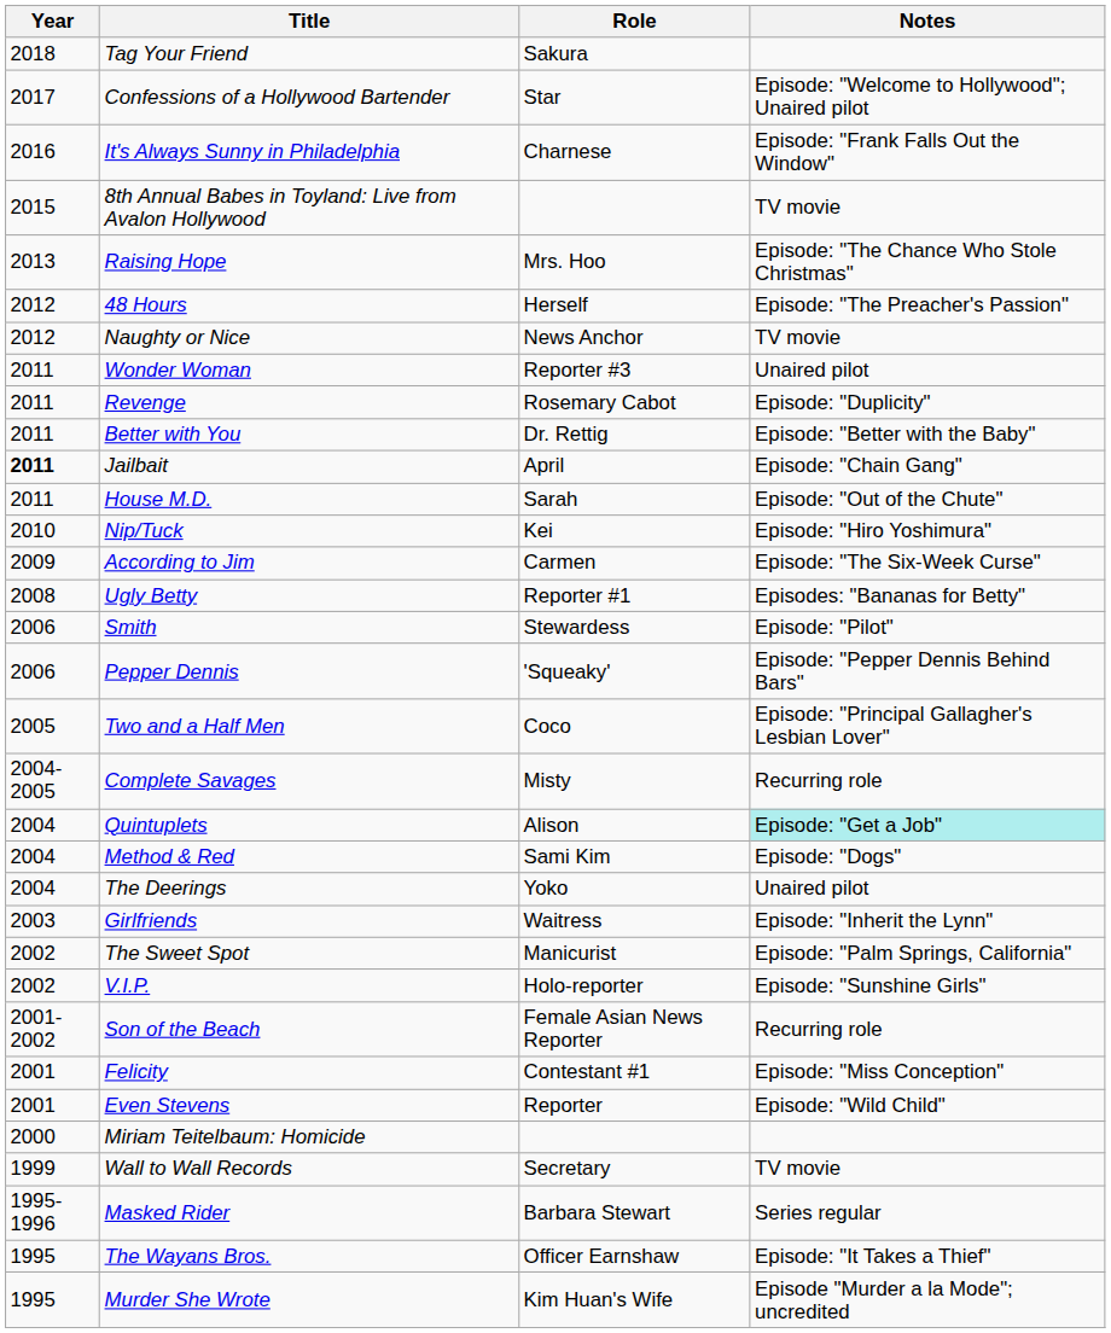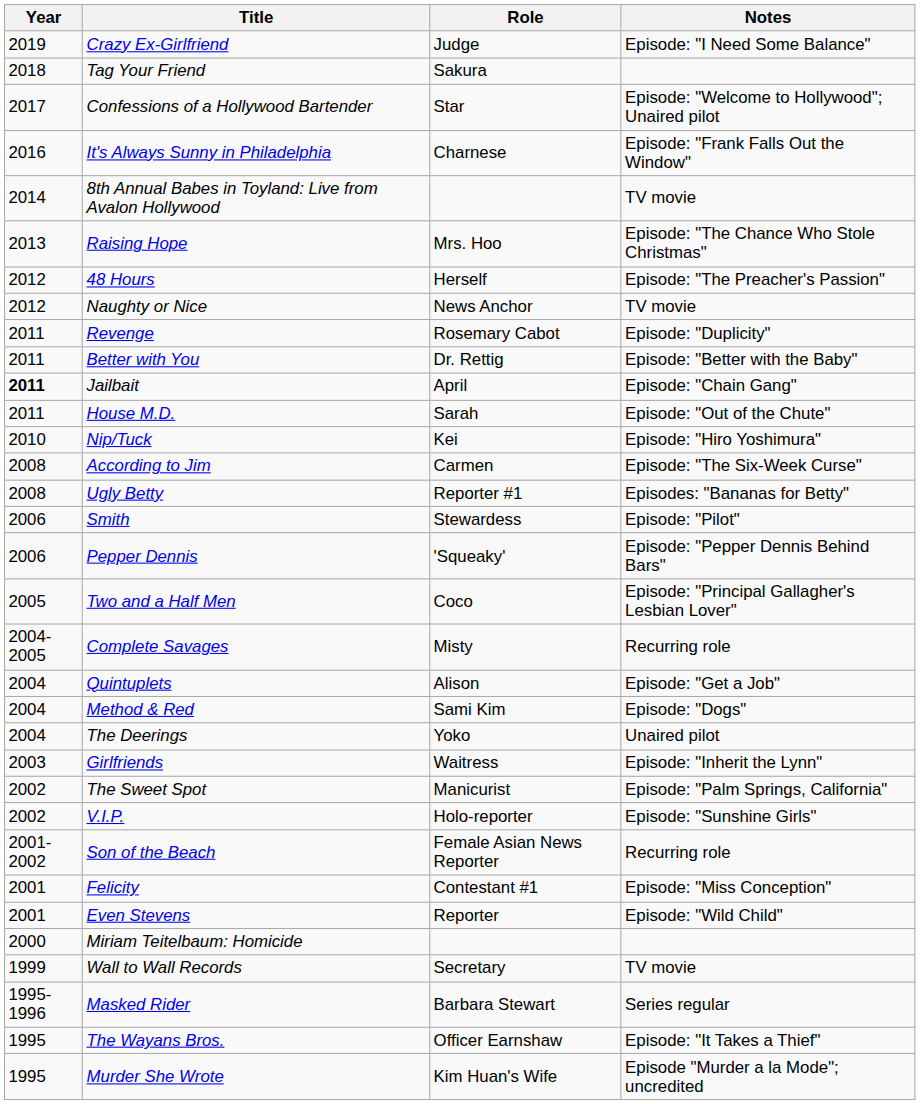+ row: 2019 | Crazy Ex-Girlfriend | Judge | Episode: "I Need Some Balance"
8th Annual Babes in Toyland: Live from Avalon Hollywood | Year: 2015 -> 2014
- row: 2011 | Wonder Woman | Reporter #3 | Unaired pilot
According to Jim | Year: 2009 -> 2008
Quintuplets | Notes: paleturquoise background -> no background
